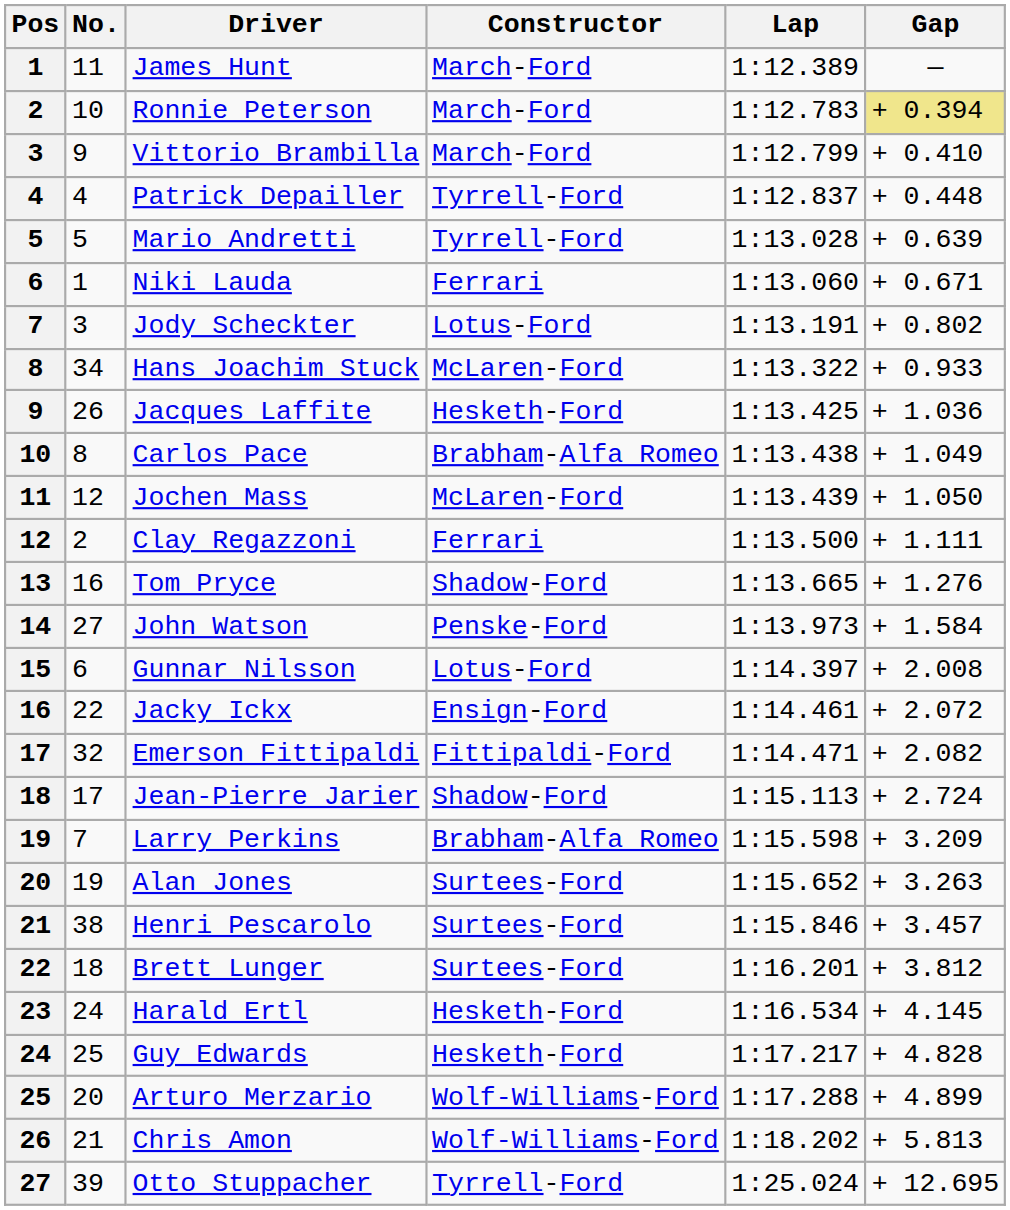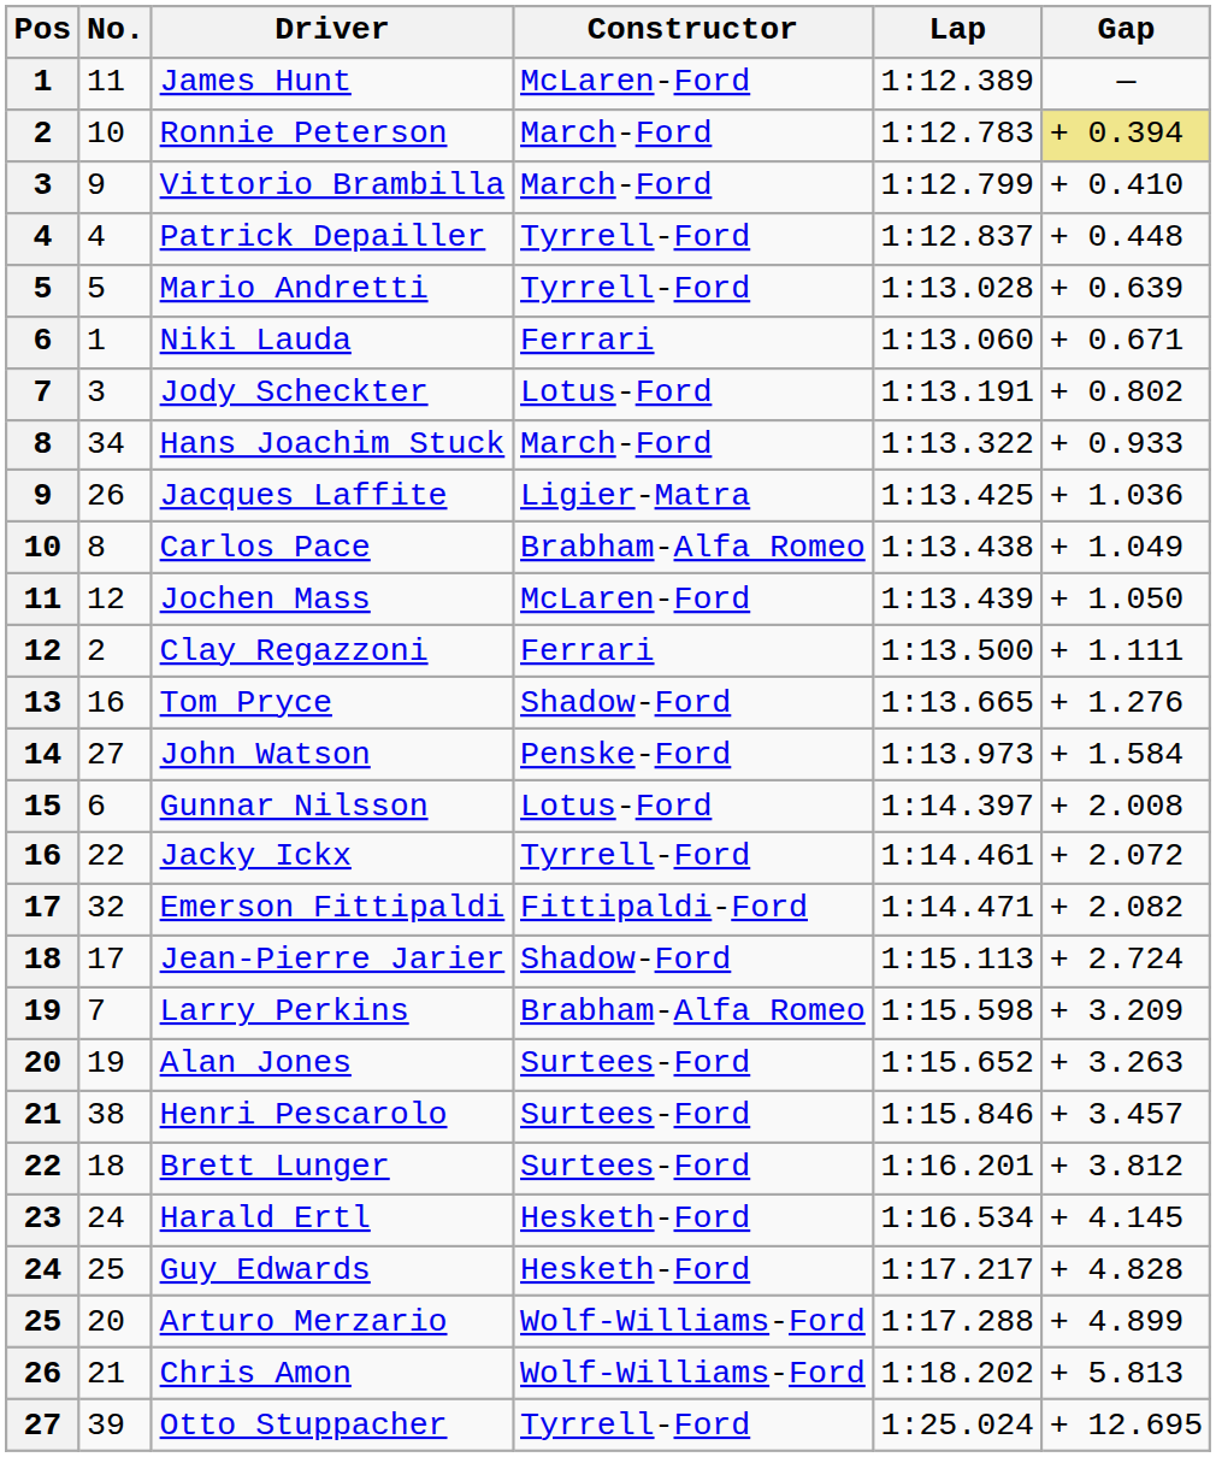James Hunt | Constructor: March-Ford -> McLaren-Ford
Hans Joachim Stuck | Constructor: McLaren-Ford -> March-Ford
Jacques Laffite | Constructor: Hesketh-Ford -> Ligier-Matra
Jacky Ickx | Constructor: Ensign-Ford -> Tyrrell-Ford
